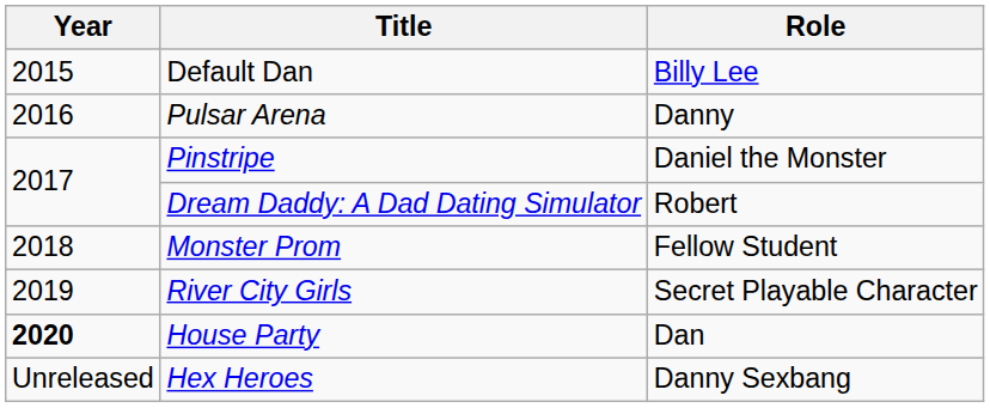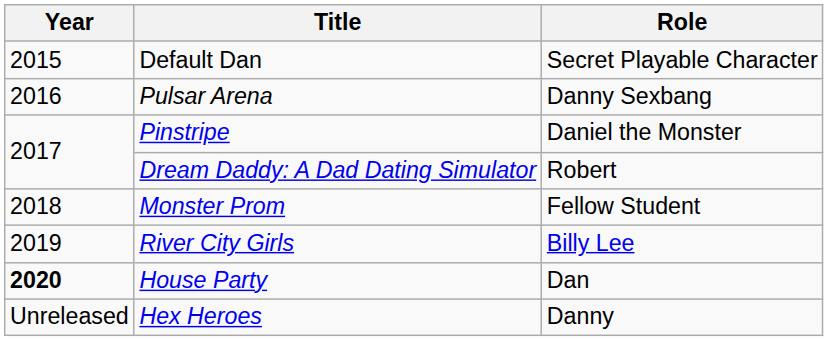Default Dan | Role: Billy Lee -> Secret Playable Character
Pulsar Arena | Role: Danny -> Danny Sexbang
River City Girls | Role: Secret Playable Character -> Billy Lee
Hex Heroes | Role: Danny Sexbang -> Danny
